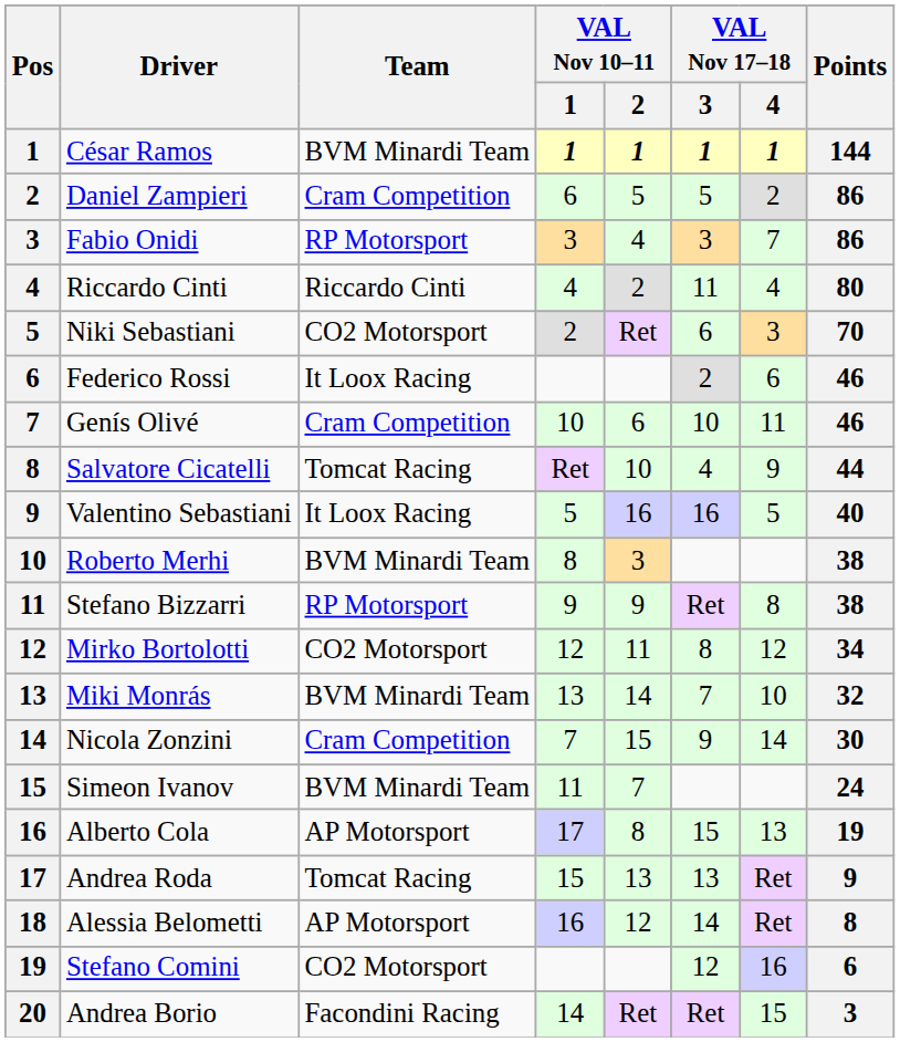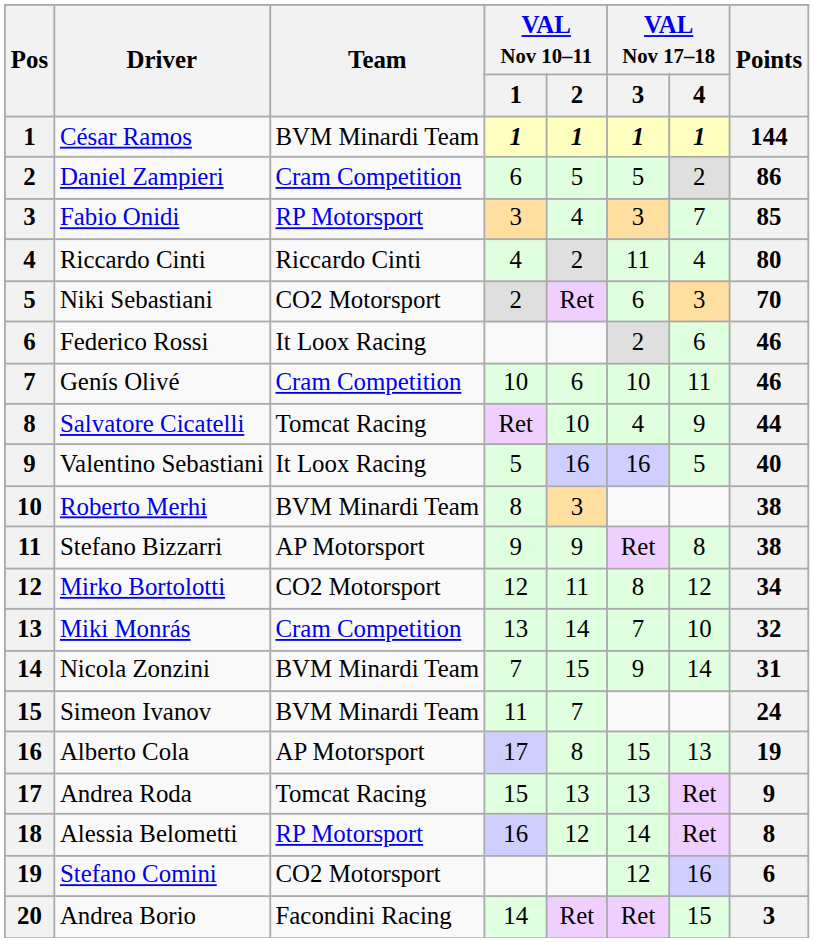Fabio Onidi | Points: 86 -> 85
Stefano Bizzarri | Team: RP Motorsport -> AP Motorsport
Miki Monrás | Team: BVM Minardi Team -> Cram Competition
Nicola Zonzini | Team: Cram Competition -> BVM Minardi Team
Nicola Zonzini | Points: 30 -> 31
Alessia Belometti | Team: AP Motorsport -> RP Motorsport
